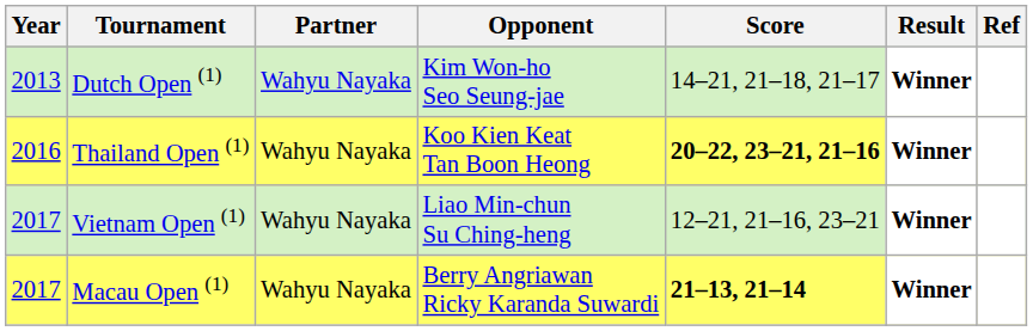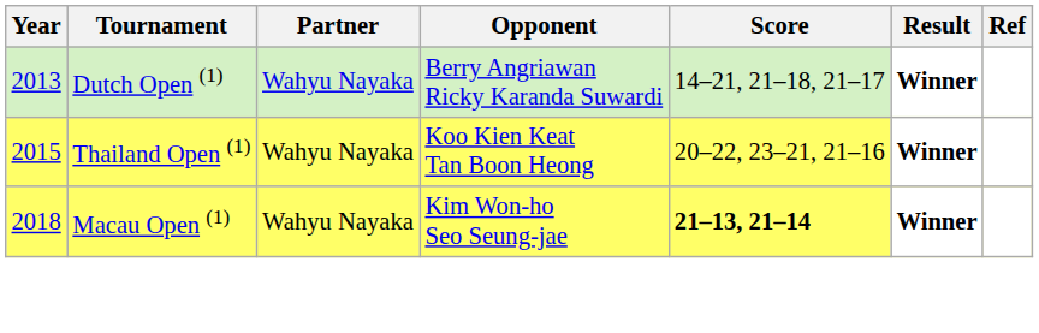Dutch Open (1) | Opponent: Kim Won-ho Seo Seung-jae -> Berry Angriawan Ricky Karanda Suwardi
Thailand Open (1) | Year: 2016 -> 2015
Thailand Open (1) | Score: bold -> normal
- row: 2017 | Vietnam Open (1) | Wahyu Nayaka | Liao Min-chun Su Ching-heng | 12–21, 21–16, 23–21 | Winner
Macau Open (1) | Year: 2017 -> 2018
Macau Open (1) | Opponent: Berry Angriawan Ricky Karanda Suwardi -> Kim Won-ho Seo Seung-jae
